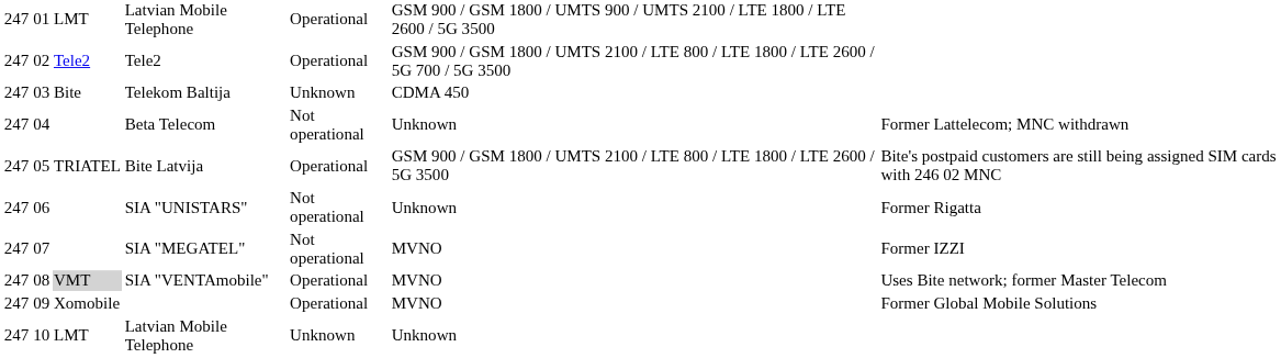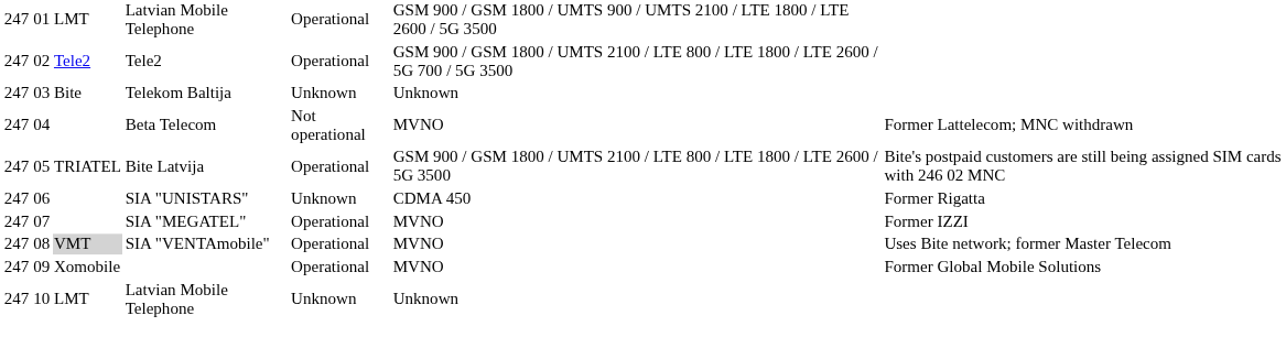Telekom Baltija | column 6: CDMA 450 -> Unknown
Beta Telecom | column 6: Unknown -> MVNO
SIA "UNISTARS" | column 5: Not operational -> Unknown
SIA "UNISTARS" | column 6: Unknown -> CDMA 450
SIA "MEGATEL" | column 5: Not operational -> Operational
